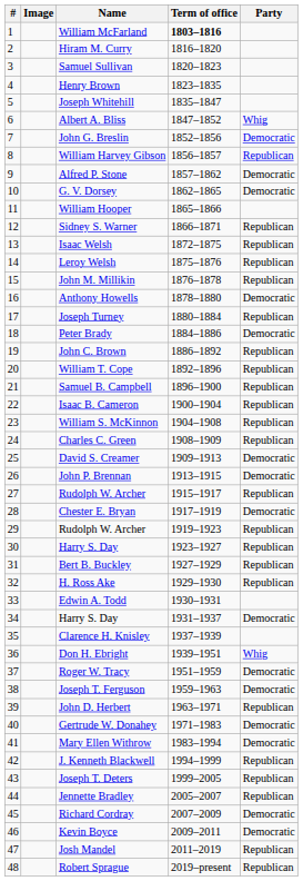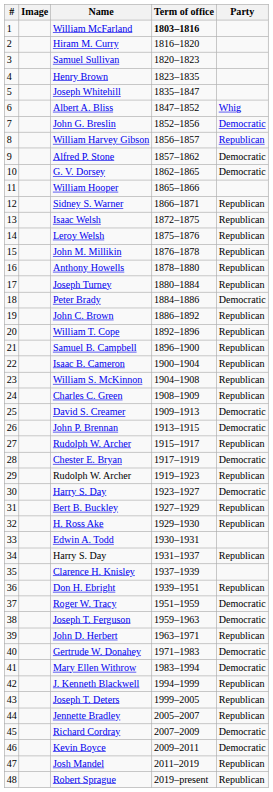Anthony Howells | Party: Democratic -> Republican
30 / Harry S. Day | Party: Republican -> Democratic
34 / Harry S. Day | Party: Democratic -> Republican
Don H. Ebright | Party: Whig -> Republican
